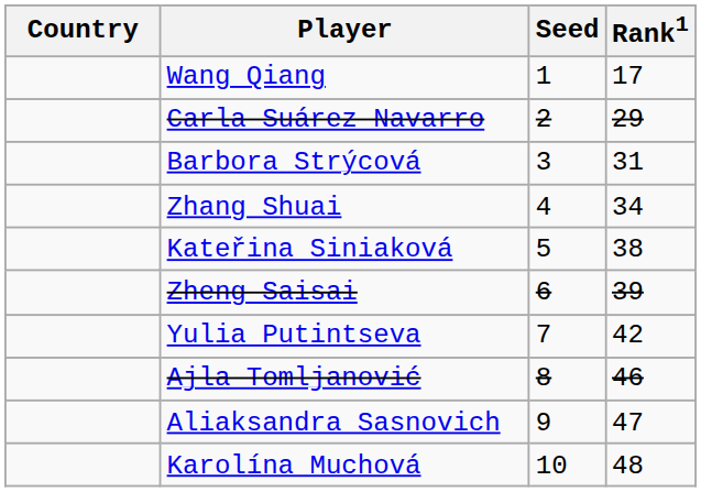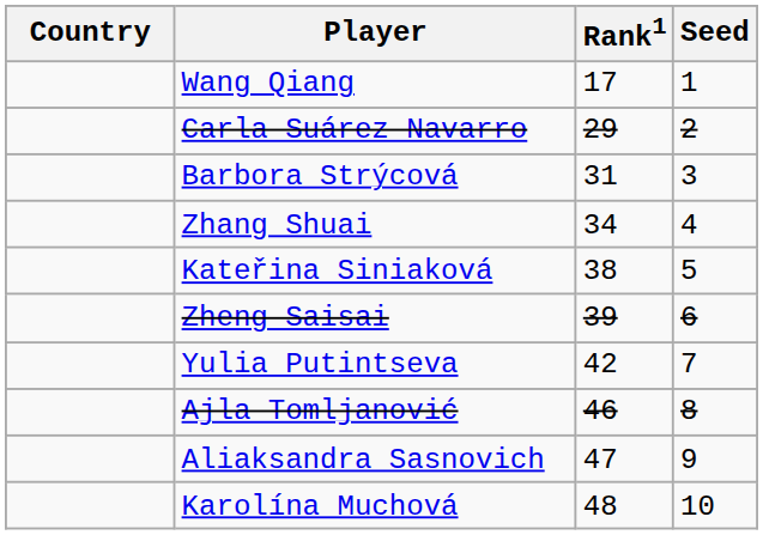columns swapped: Rank1 <-> Seed
